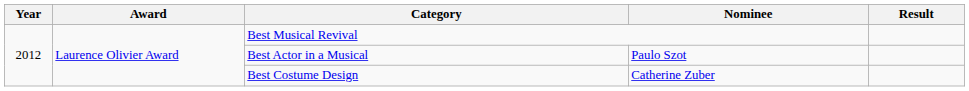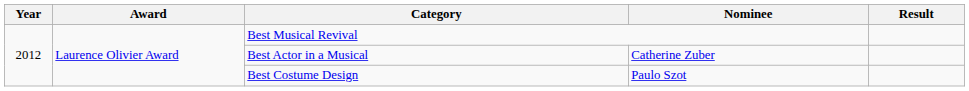Best Actor in a Musical | Nominee: Paulo Szot -> Catherine Zuber
Best Costume Design | Nominee: Catherine Zuber -> Paulo Szot
